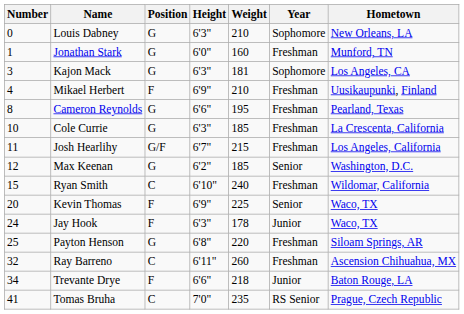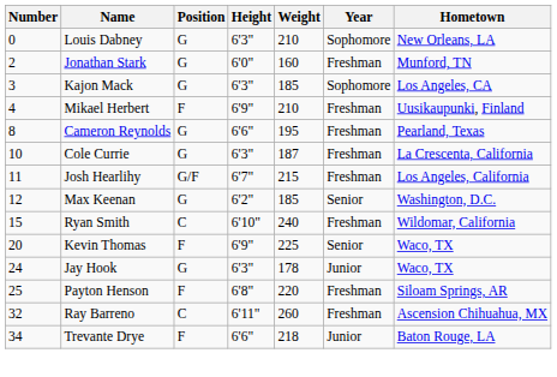Jonathan Stark | Number: 1 -> 2
Kajon Mack | Weight: 181 -> 185
Cole Currie | Weight: 185 -> 187
Jay Hook | Position: F -> G
Payton Henson | Position: G -> F
- row: 41 | Tomas Bruha | C | 7'0" | 235 | RS Senior | Prague, Czech Republic
